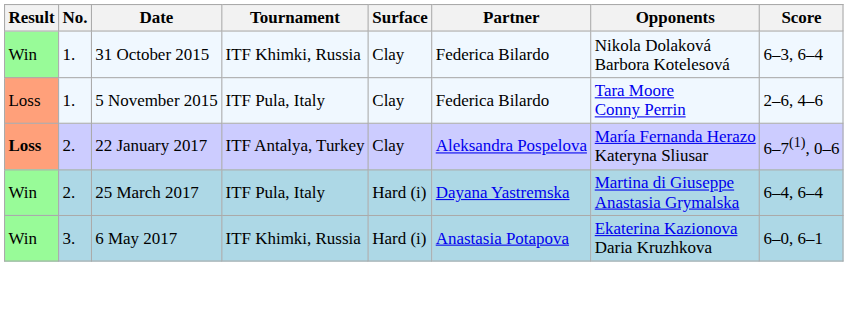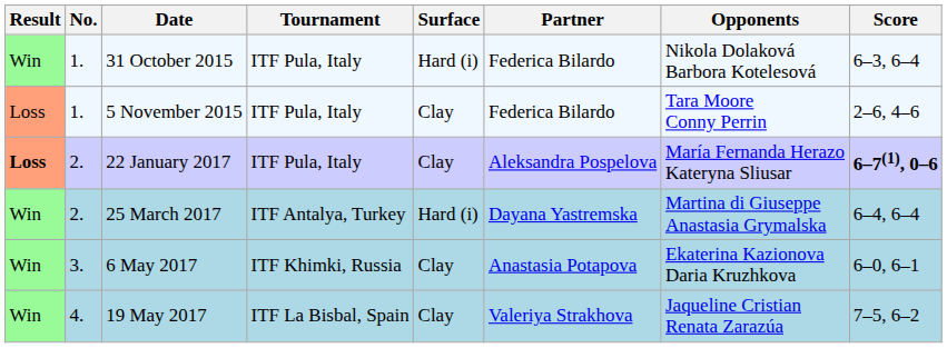31 October 2015 | Tournament: ITF Khimki, Russia -> ITF Pula, Italy
31 October 2015 | Surface: Clay -> Hard (i)
22 January 2017 | Tournament: ITF Antalya, Turkey -> ITF Pula, Italy
22 January 2017 | Score: normal -> bold
25 March 2017 | Tournament: ITF Pula, Italy -> ITF Antalya, Turkey
6 May 2017 | Surface: Hard (i) -> Clay
+ row: Win | 4. | 19 May 2017 | ITF La Bisbal, Spain | Clay | Valeriya Strakhova | Jaqueline Cristian Renata Zarazúa | 7–5, 6–2
